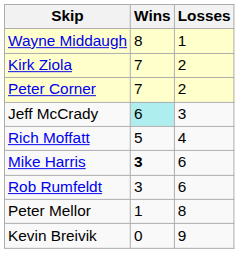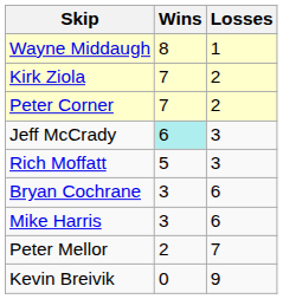Rich Moffatt | Losses: 4 -> 3
+ row: Bryan Cochrane | 3 | 6
Mike Harris | Wins: bold -> normal
- row: Rob Rumfeldt | 3 | 6
Peter Mellor | Wins: 1 -> 2
Peter Mellor | Losses: 8 -> 7
